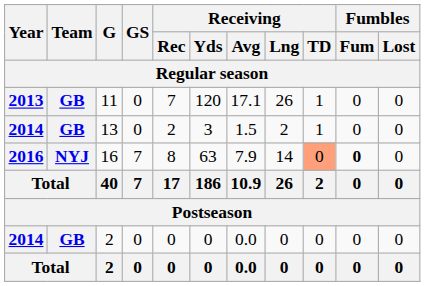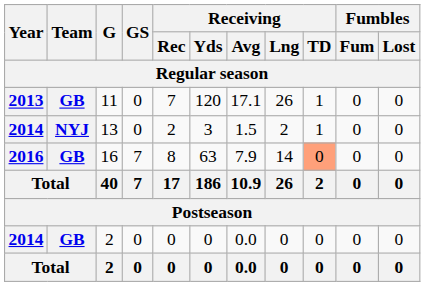13 | Team: GB -> NYJ
16 | Team: NYJ -> GB
16 | Fumbles / Fum: bold -> normal
